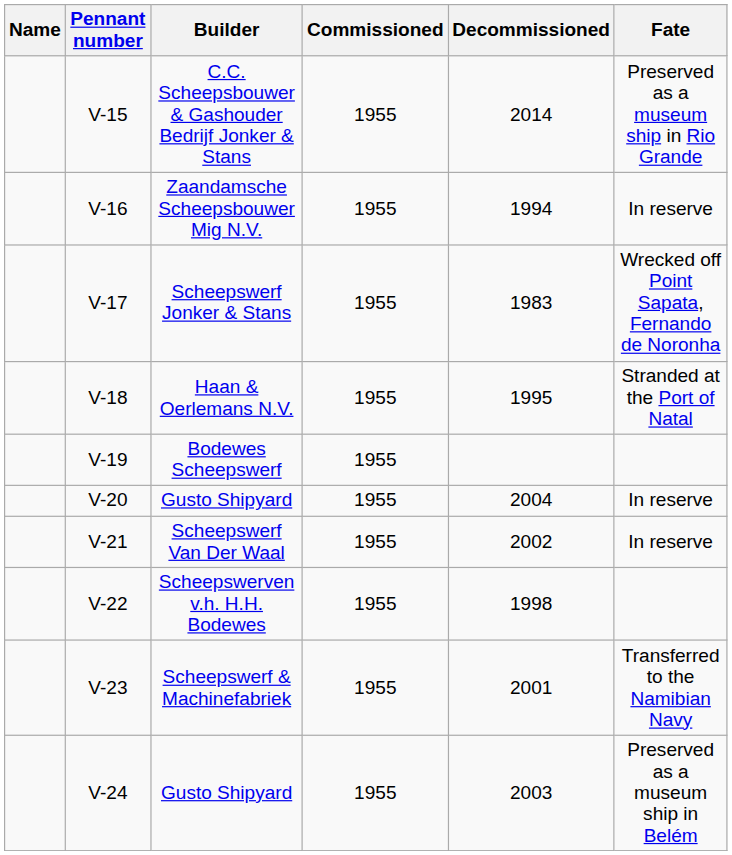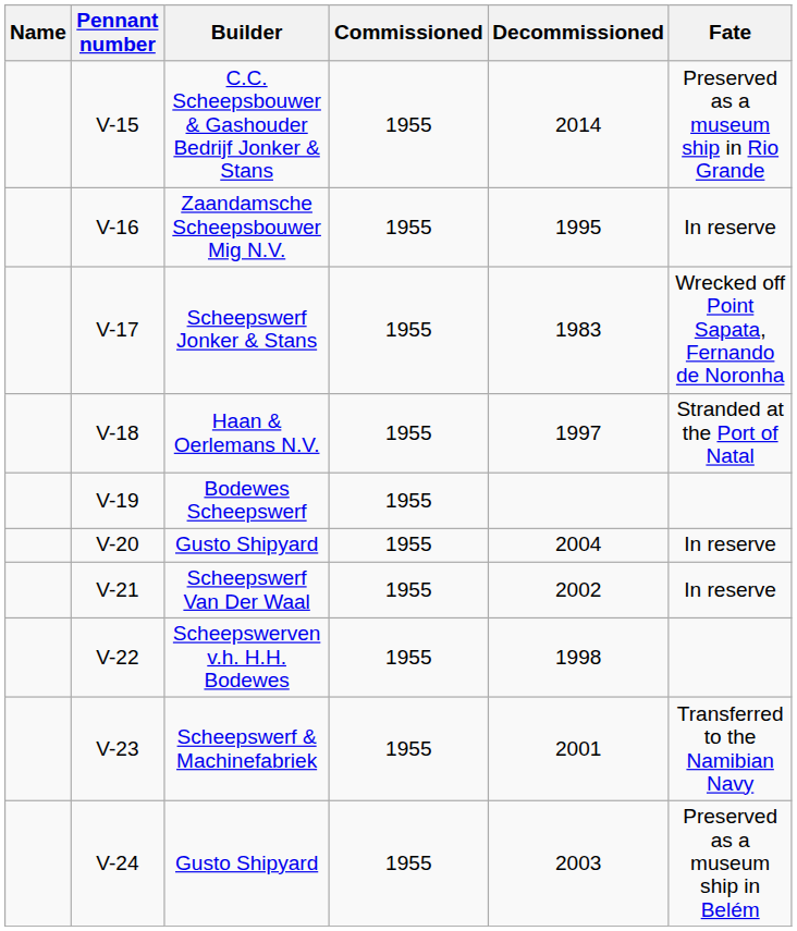Zaandamsche Scheepsbouwer Mig N.V. | Decommissioned: 1994 -> 1995
Haan & Oerlemans N.V. | Decommissioned: 1995 -> 1997
